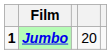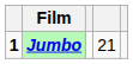Jumbo | column 4: 20 -> 21
